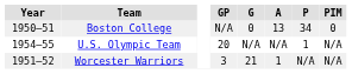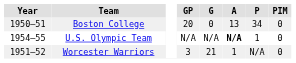Boston College | GP: N/A -> 20
U.S. Olympic Team | GP: 20 -> N/A
U.S. Olympic Team | A: normal -> bold
U.S. Olympic Team | PIM: N/A -> 0
Worcester Warriors | PIM: N/A -> 0
